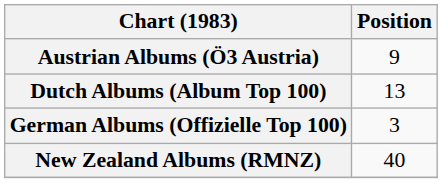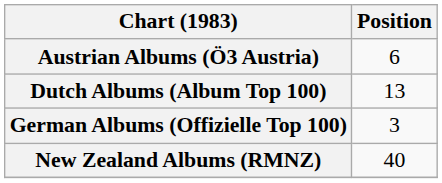Austrian Albums (Ö3 Austria) | Position: 9 -> 6
